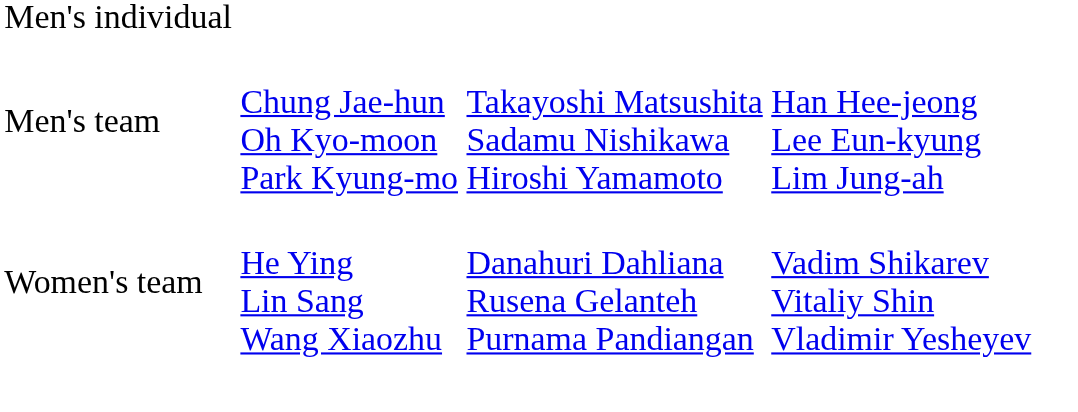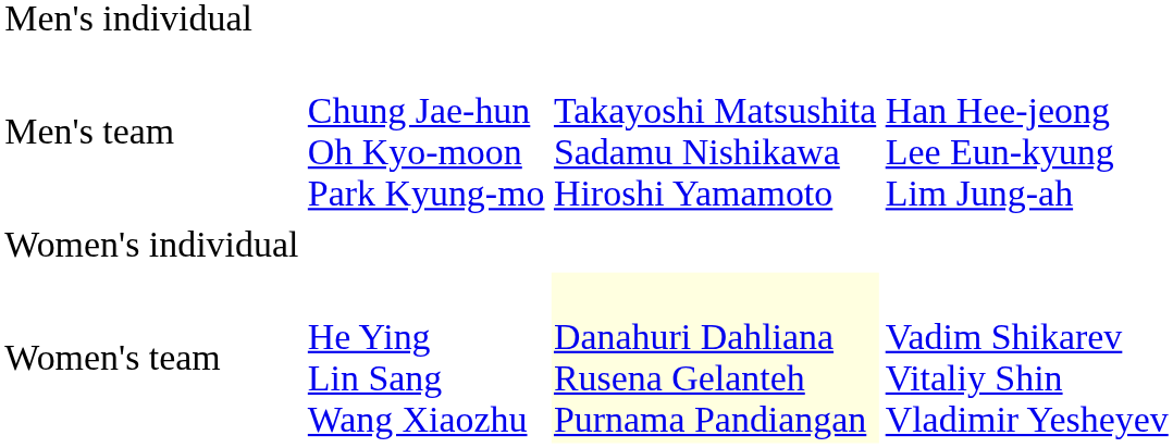+ row: Women's individual
Women's team | column 3: no background -> lightyellow background
